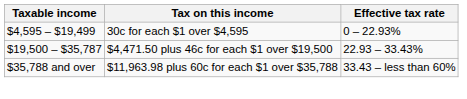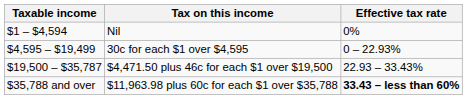+ row: $1 – $4,594 | Nil | 0%
$11,963.98 plus 60c for each $1 over $35,788 | Effective tax rate: normal -> bold
